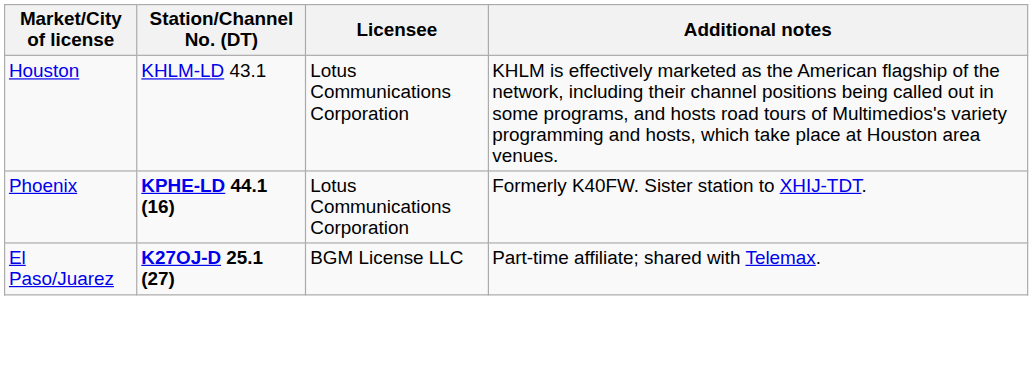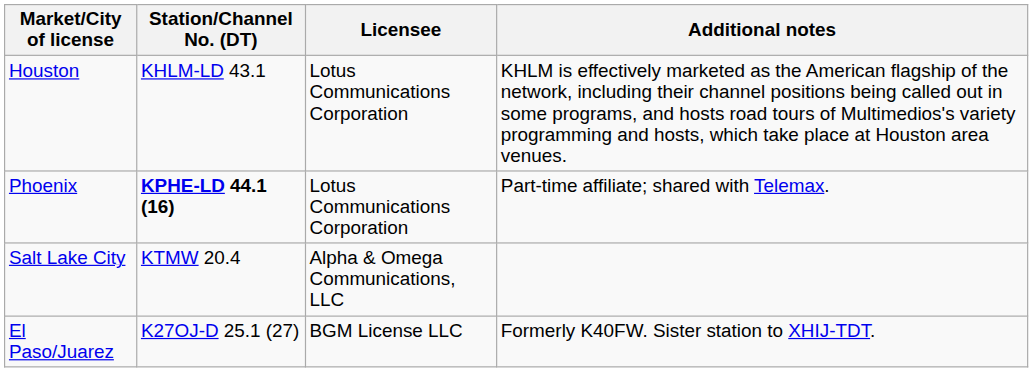Phoenix | Additional notes: Formerly K40FW. Sister station to XHIJ-TDT. -> Part-time affiliate; shared with Telemax.
+ row: Salt Lake City | KTMW 20.4 | Alpha & Omega Communications, LLC
El Paso/Juarez | Station/Channel No. (DT): bold -> normal
El Paso/Juarez | Additional notes: Part-time affiliate; shared with Telemax. -> Formerly K40FW. Sister station to XHIJ-TDT.
